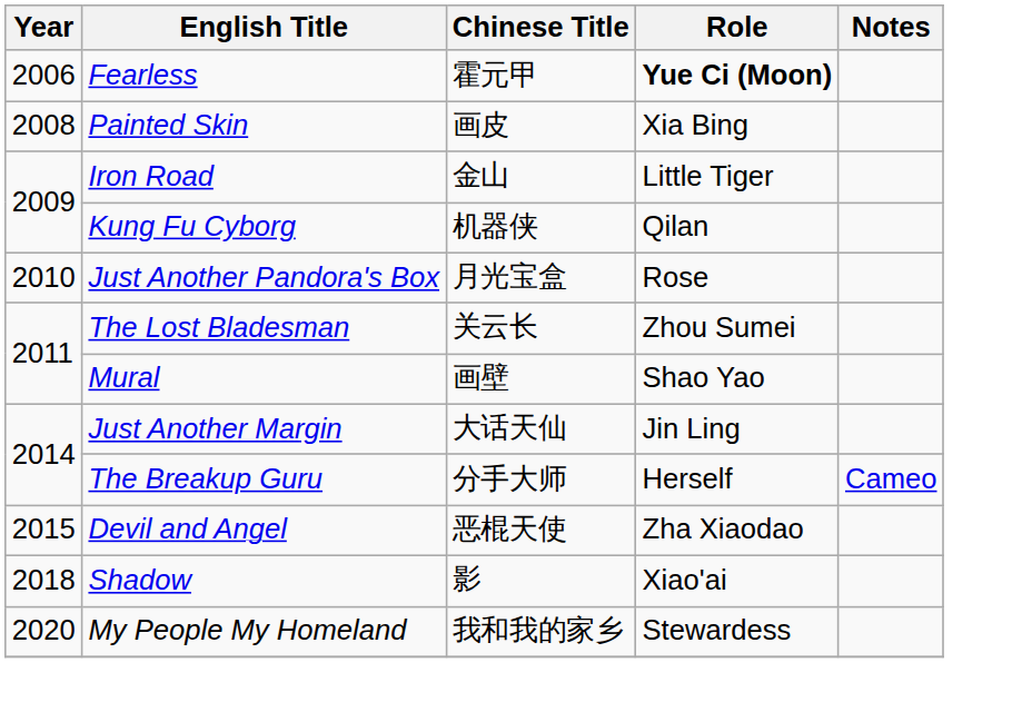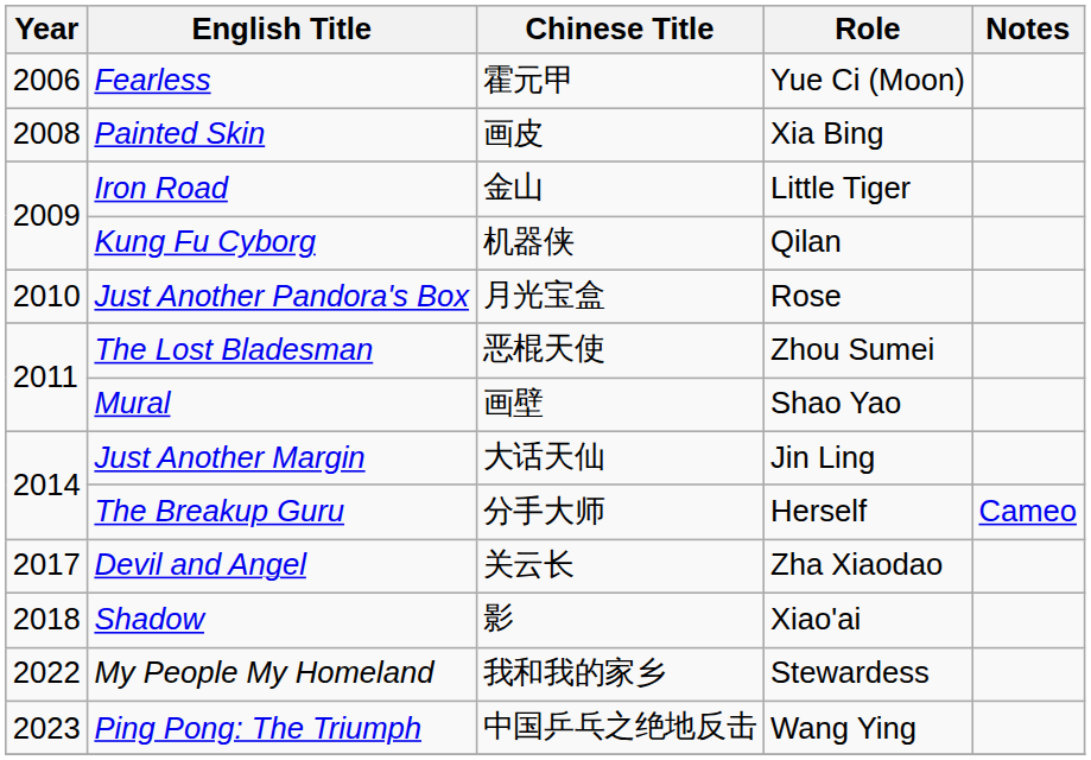Fearless | Role: bold -> normal
The Lost Bladesman | Chinese Title: 关云长 -> 恶棍天使
Devil and Angel | Year: 2015 -> 2017
Devil and Angel | Chinese Title: 恶棍天使 -> 关云长
My People My Homeland | Year: 2020 -> 2022
+ row: 2023 | Ping Pong: The Triumph | 中国乒乓之绝地反击 | Wang Ying
